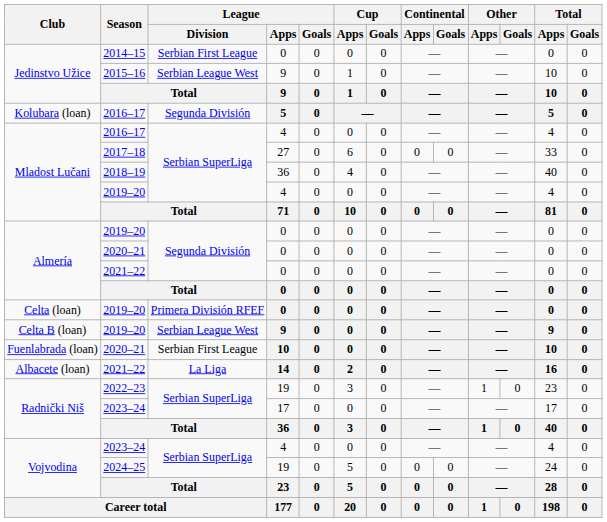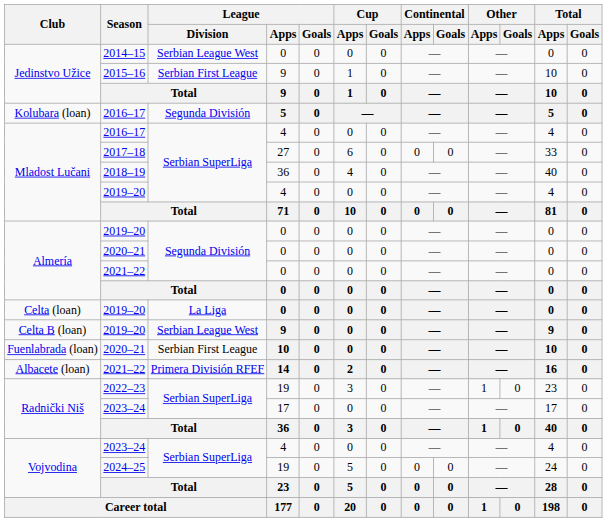2014–15 | League / Division: Serbian First League -> Serbian League West
2015–16 | League / Division: Serbian League West -> Serbian First League
Celta (loan) / 2019–20 | League / Division: Primera División RFEF -> La Liga
Albacete (loan) / 2021–22 | League / Division: La Liga -> Primera División RFEF
